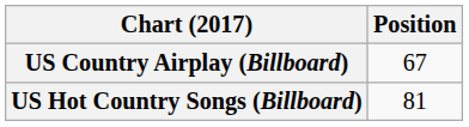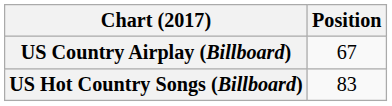US Hot Country Songs (Billboard) | Position: 81 -> 83
